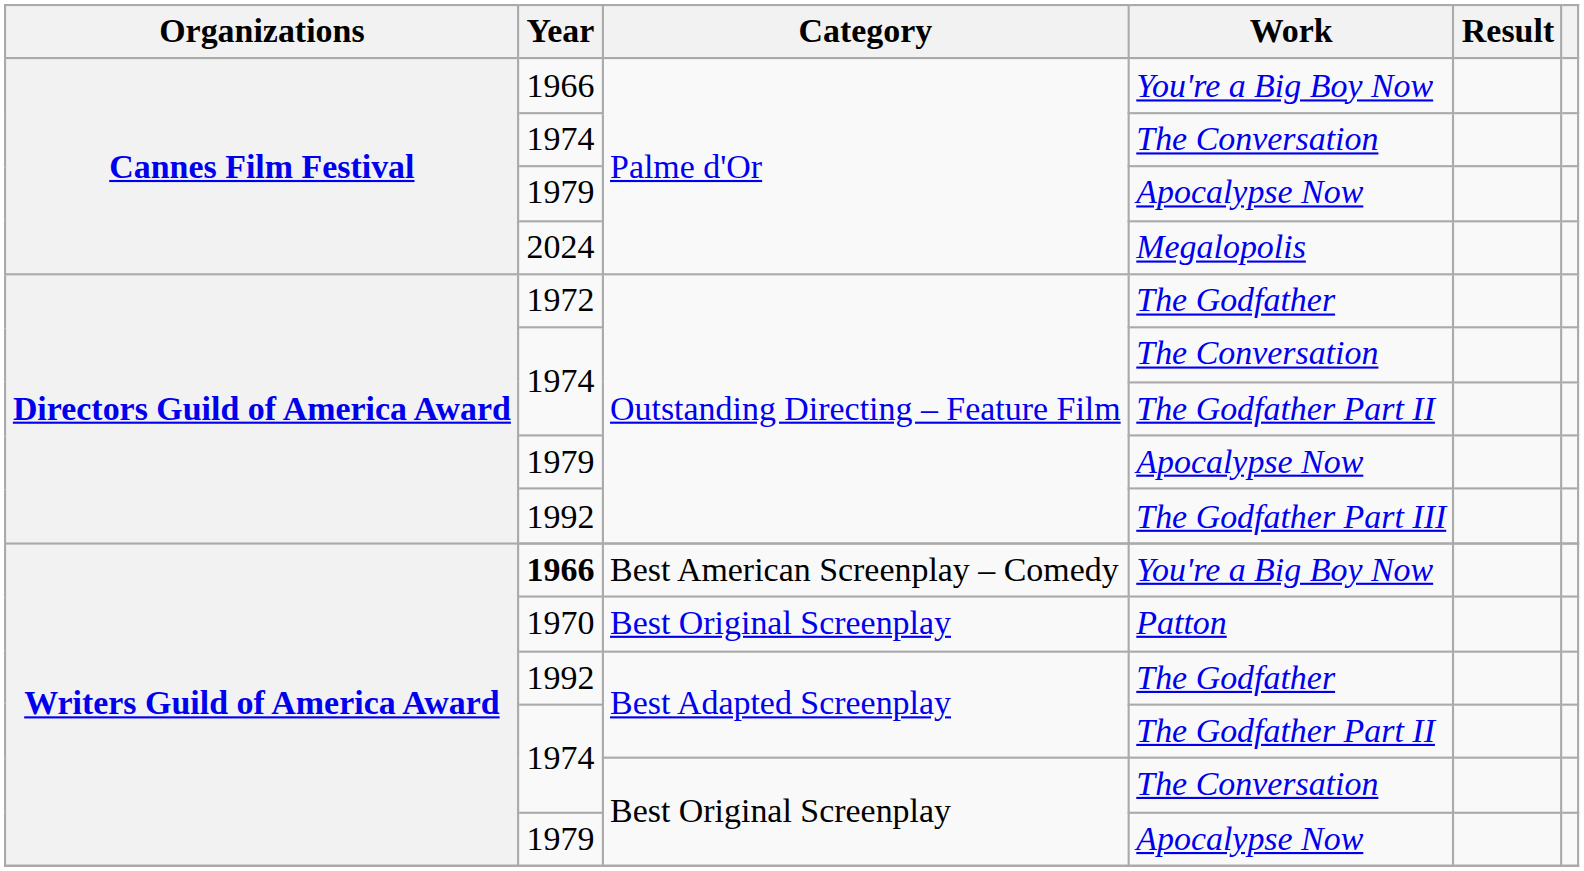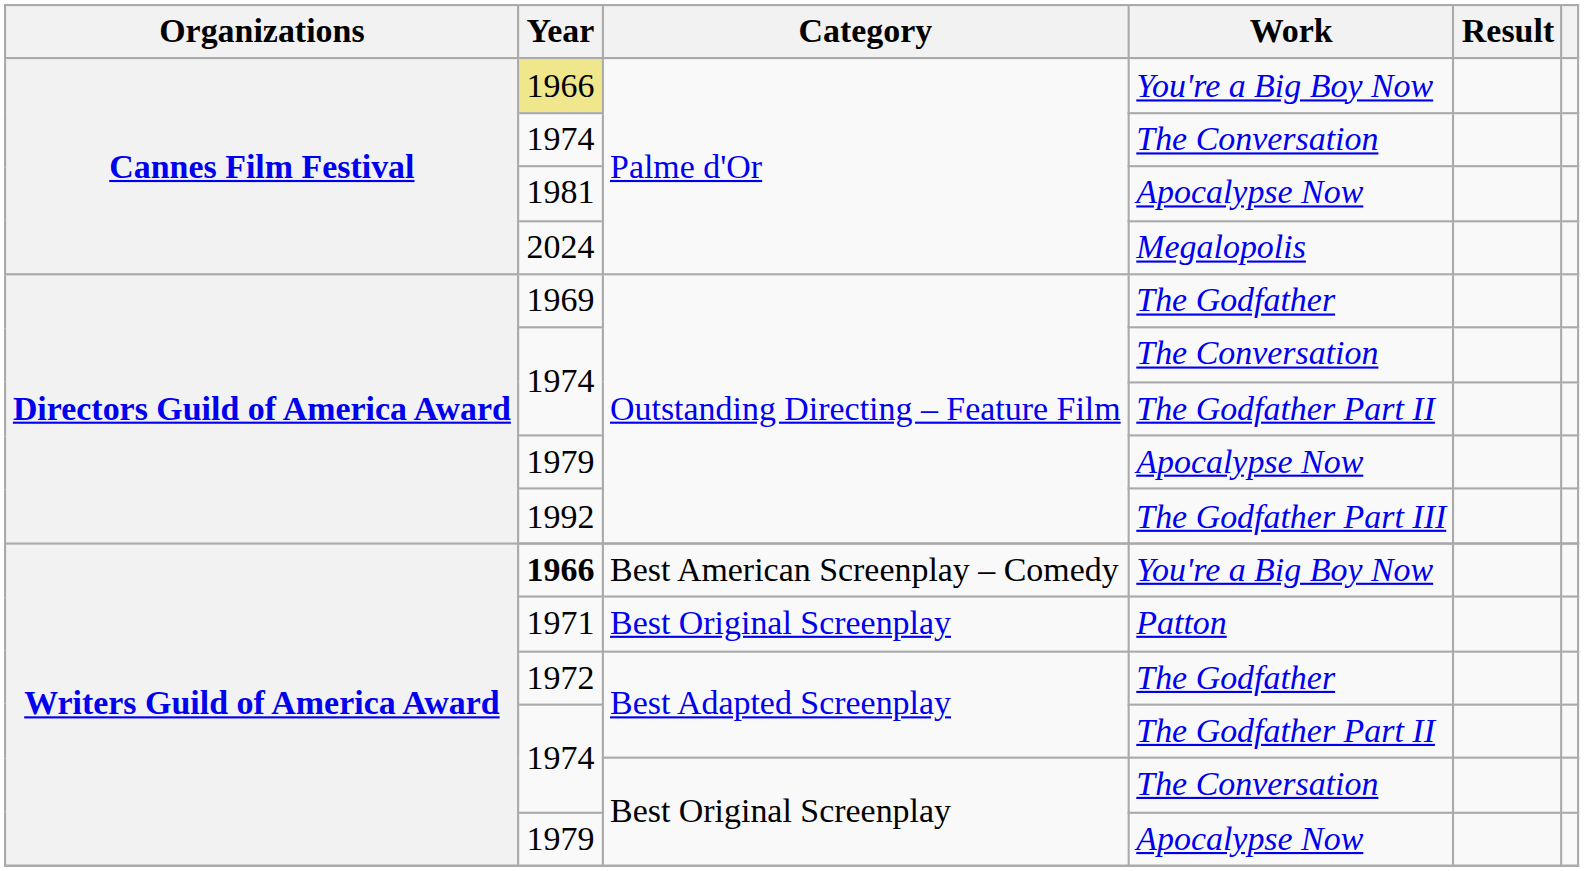Palme d'Or / You're a Big Boy Now | Year: no background -> khaki background
Palme d'Or / Apocalypse Now | Year: 1979 -> 1981
Outstanding Directing – Feature Film / The Godfather | Year: 1972 -> 1969
Patton | Year: 1970 -> 1971
Best Adapted Screenplay / The Godfather | Year: 1992 -> 1972
